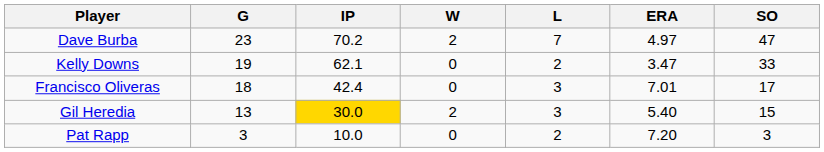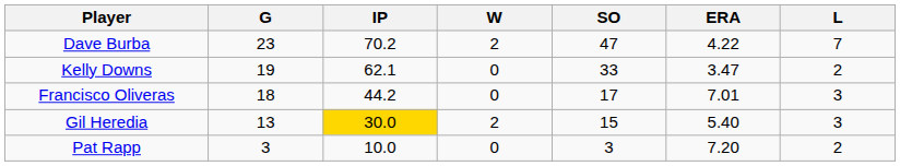columns swapped: L <-> SO
Dave Burba | ERA: 4.97 -> 4.22
Francisco Oliveras | IP: 42.4 -> 44.2
